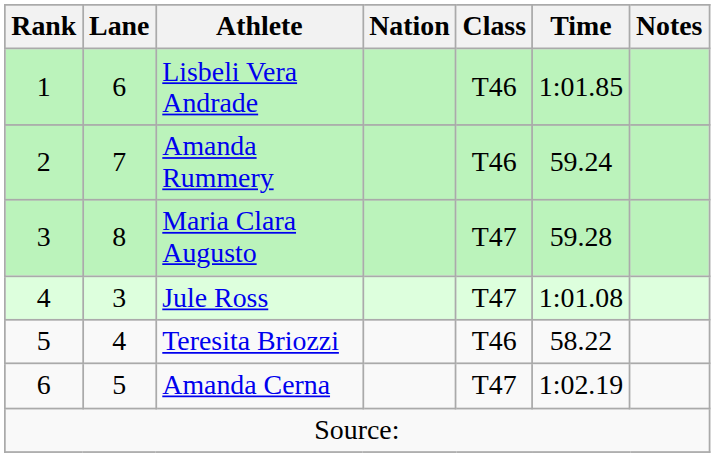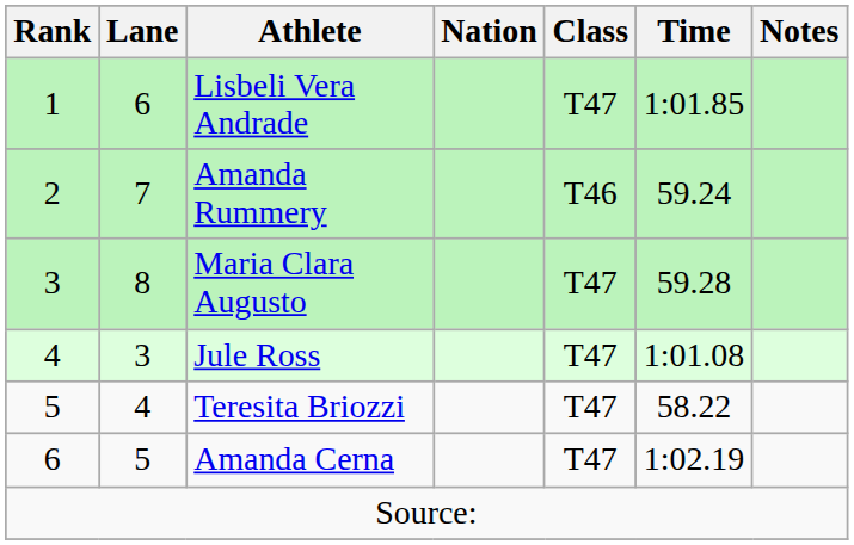Lisbeli Vera Andrade | Class: T46 -> T47
Teresita Briozzi | Class: T46 -> T47
